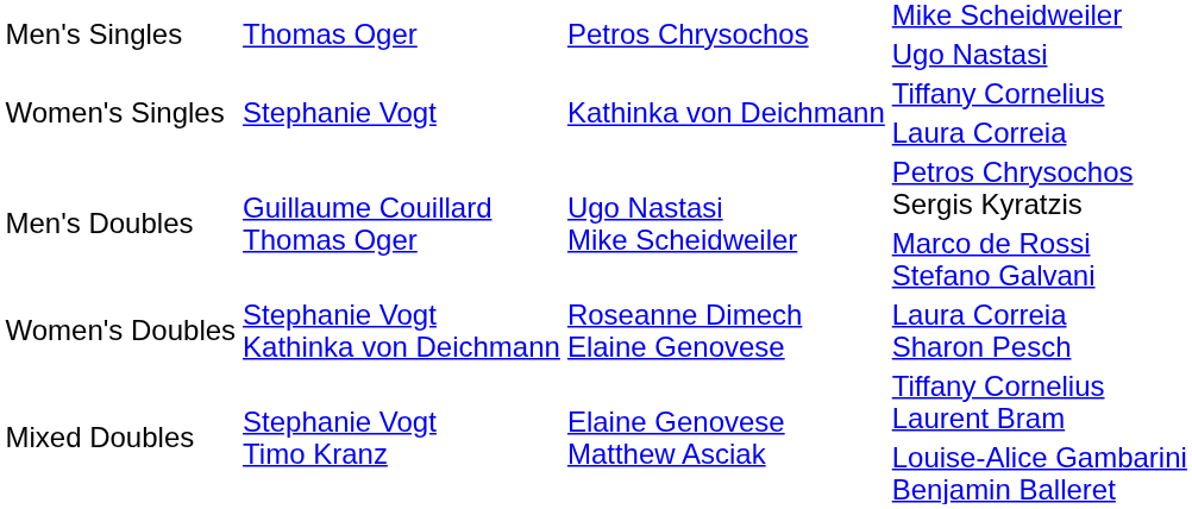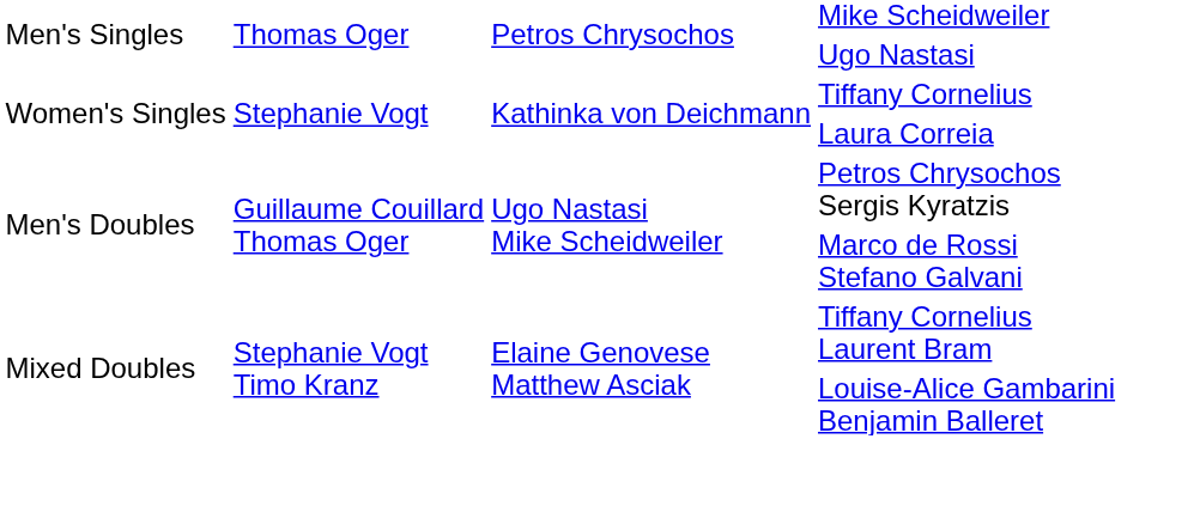- row: Women's Doubles | Stephanie Vogt Kathinka von Deichmann | Roseanne Dimech Elaine Genovese | Laura Correia Sharon Pesch
